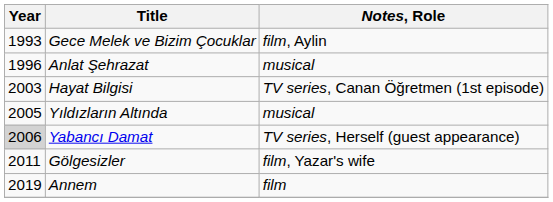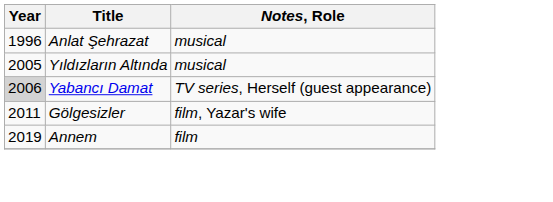- row: 1993 | Gece Melek ve Bizim Çocuklar | film, Aylin
- row: 2003 | Hayat Bilgisi | TV series, Canan Öğretmen (1st episode)
